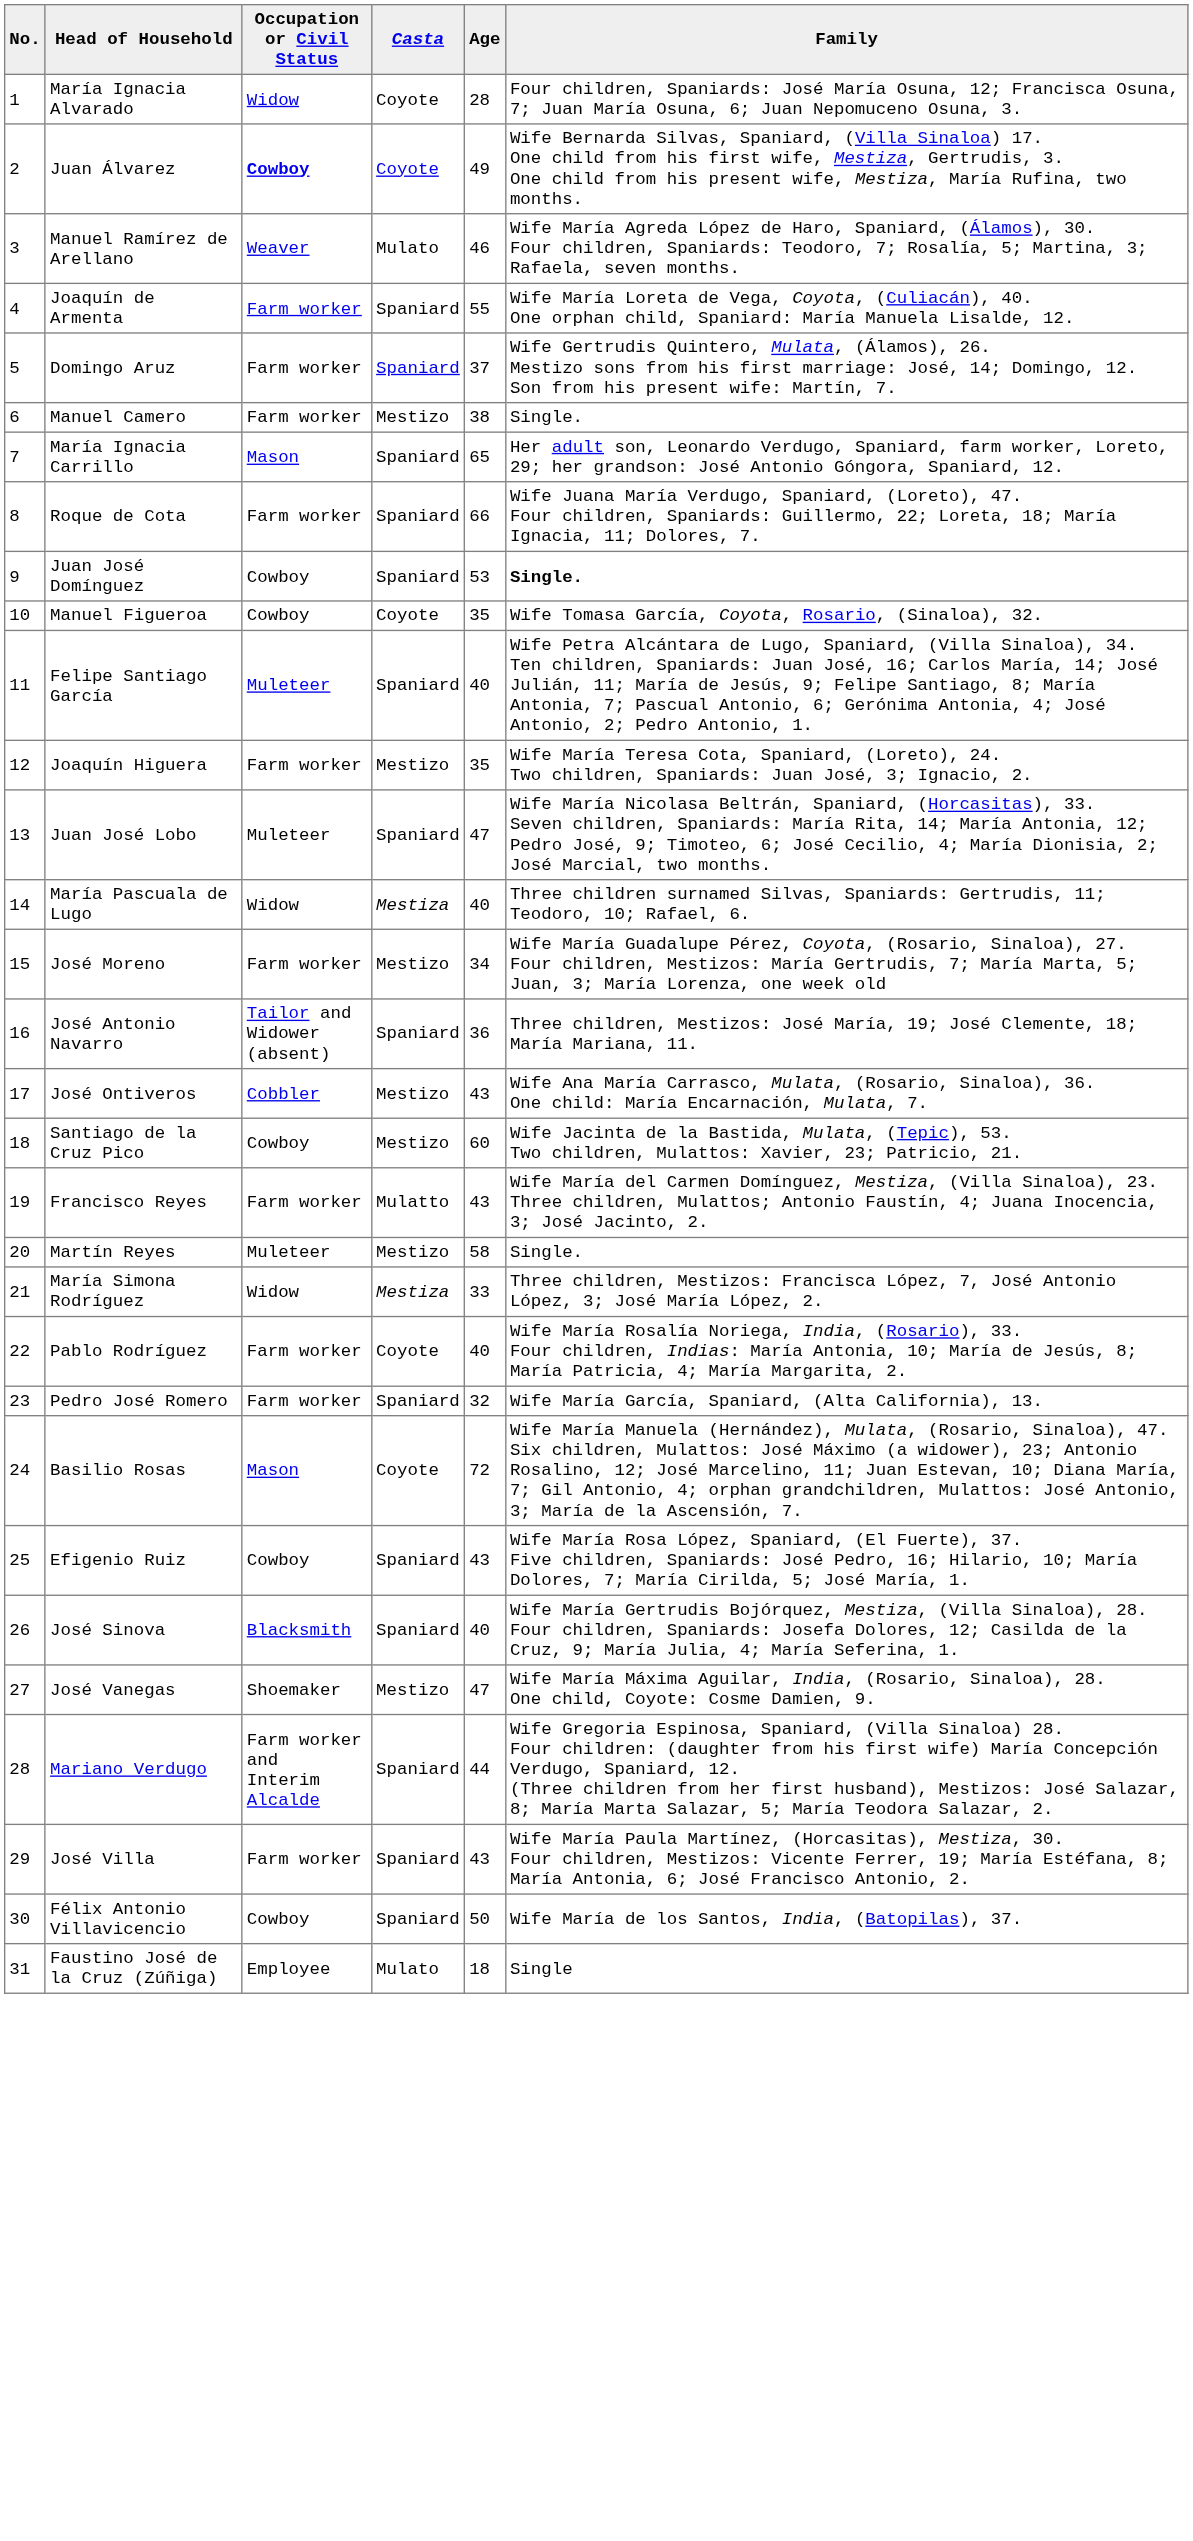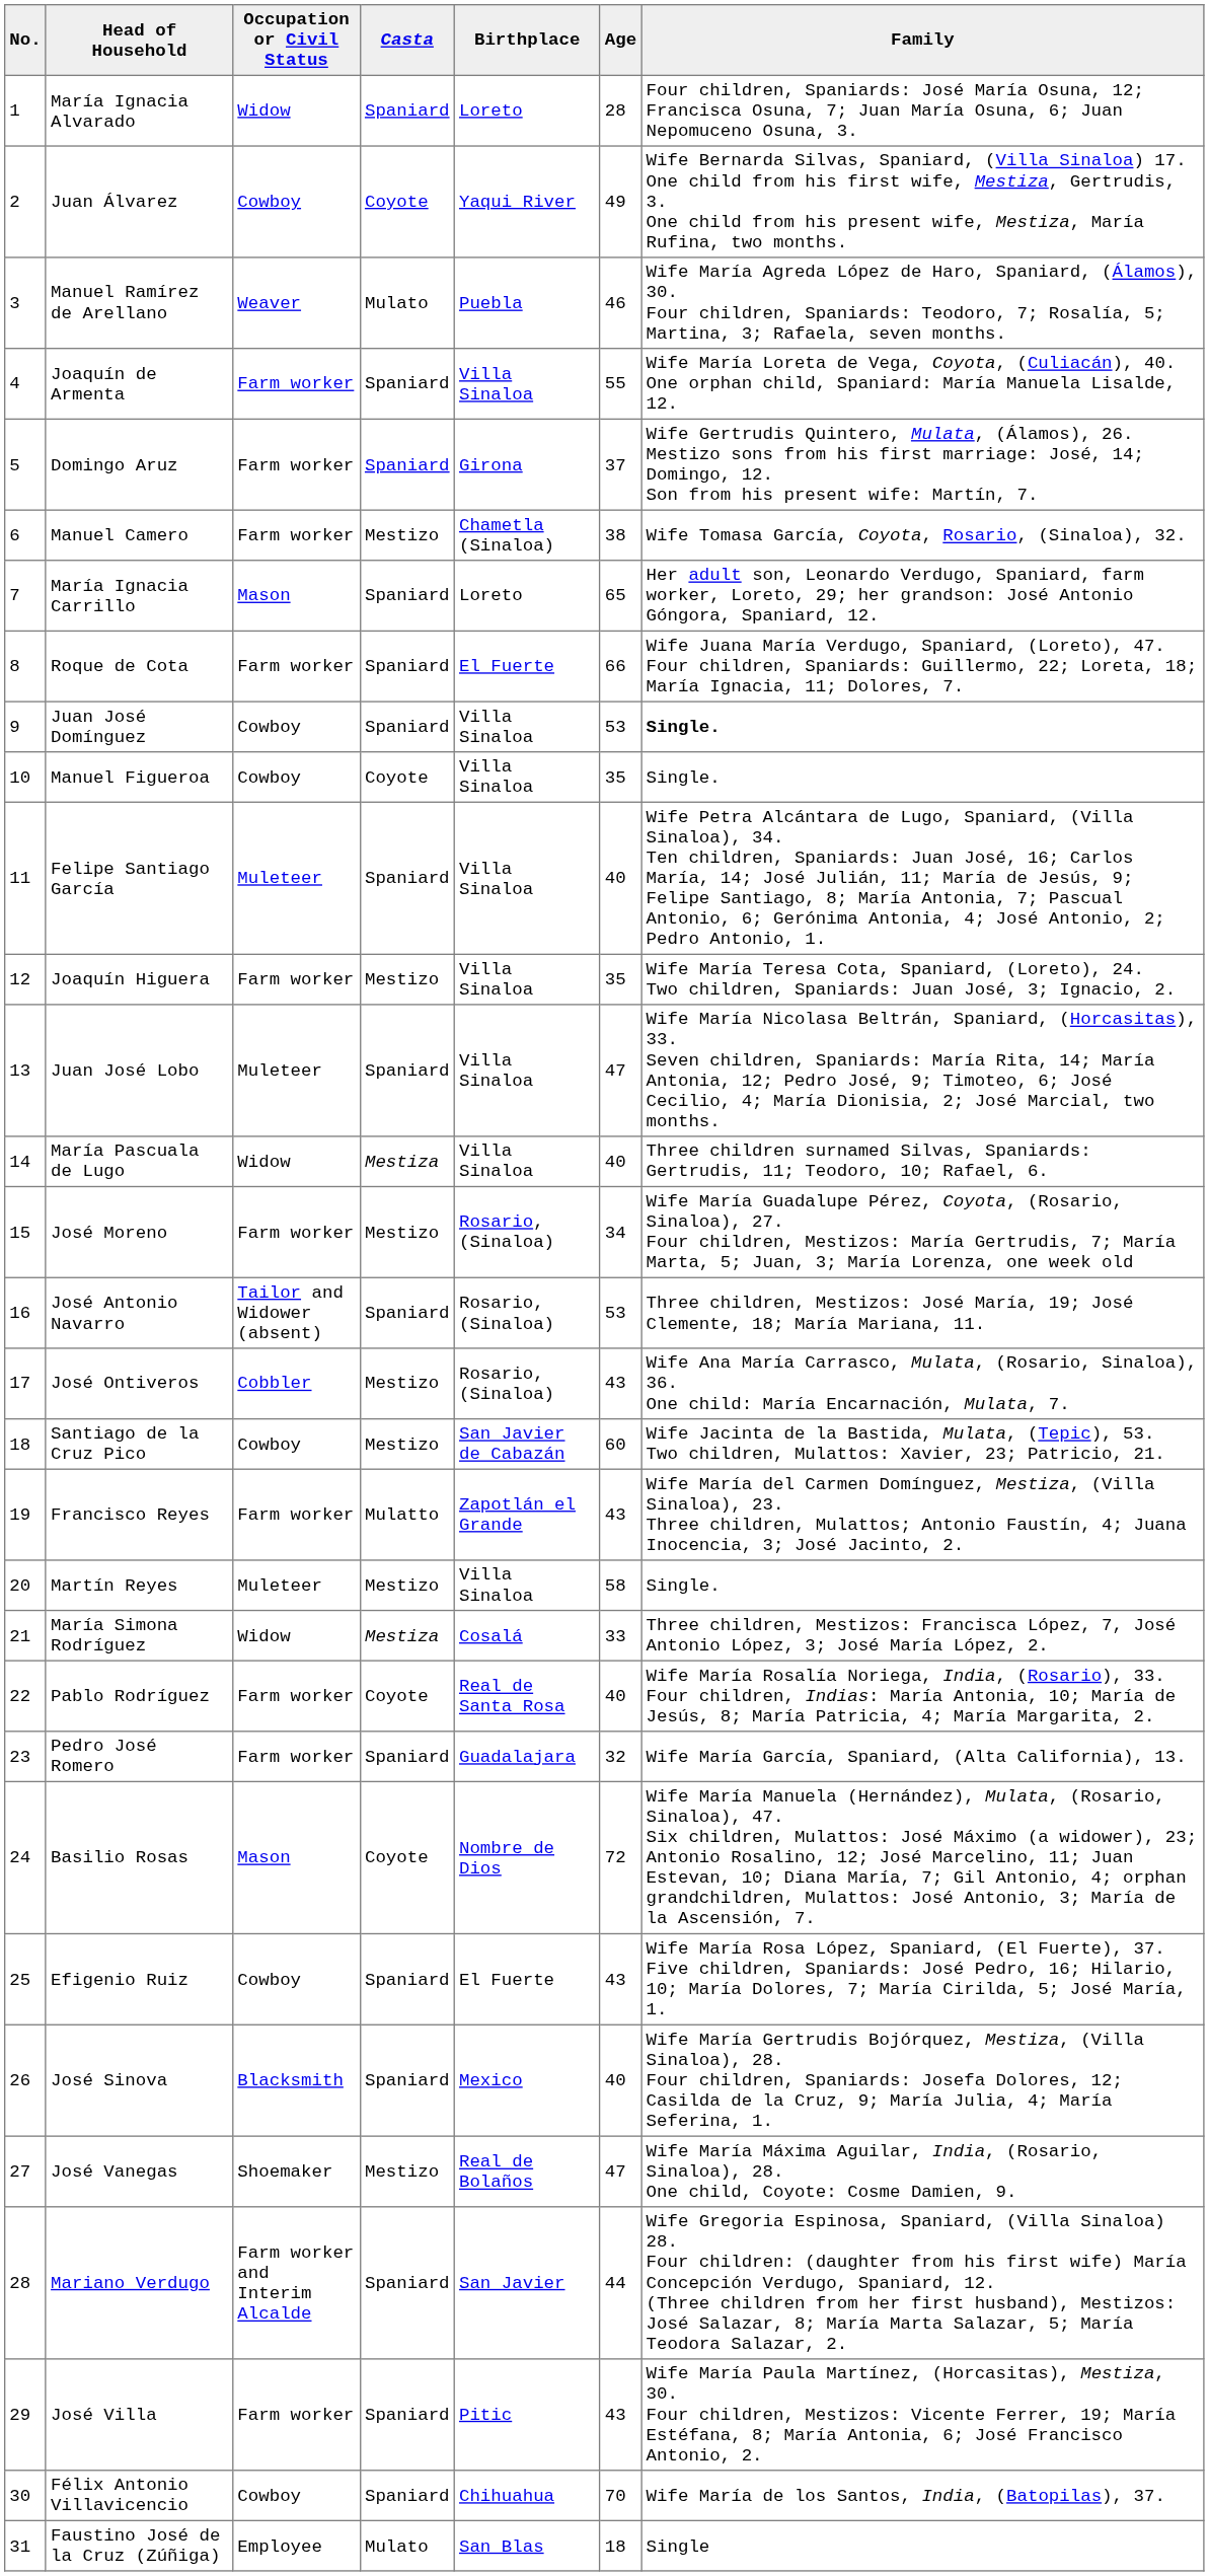+ column: Birthplace | Loreto | Yaqui River | Puebla | Villa Sinaloa | Girona | Chametla (Sinaloa) | Loreto | El Fuerte | Villa Sinaloa | Villa Sinaloa | Villa Sinaloa | Villa Sinaloa | Villa Sinaloa | Villa Sinaloa | Rosario, (Sinaloa) | Rosario, (Sinaloa) | Rosario, (Sinaloa) | San Javier de Cabazán | Zapotlán el Grande | Villa Sinaloa | Cosalá | Real de Santa Rosa | Guadalajara | Nombre de Dios | El Fuerte | Mexico | Real de Bolaños | San Javier | Pitic | Chihuahua | San Blas
María Ignacia Alvarado | Casta: Coyote -> Spaniard
Juan Álvarez | Occupation or Civil Status: bold -> normal
Manuel Camero | Family: Single. -> Wife Tomasa García, Coyota, Rosario, (Sinaloa), 32.
Manuel Figueroa | Family: Wife Tomasa García, Coyota, Rosario, (Sinaloa), 32. -> Single.
José Antonio Navarro | Age: 36 -> 53
Félix Antonio Villavicencio | Age: 50 -> 70
